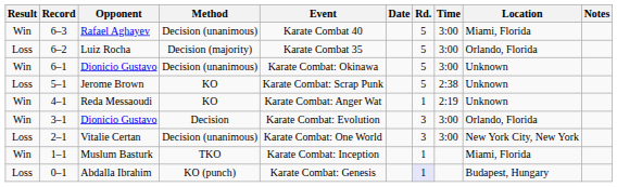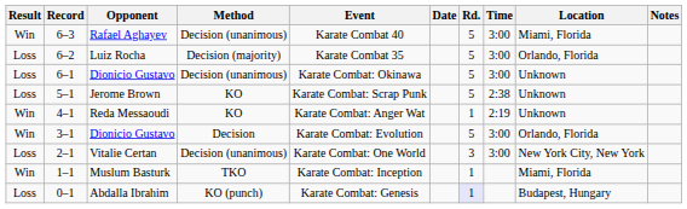6–1 | Result: Win -> Loss
3–1 | Rd.: 3 -> 5
